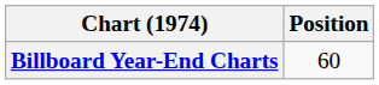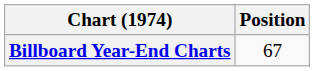Billboard Year-End Charts | Position: 60 -> 67
